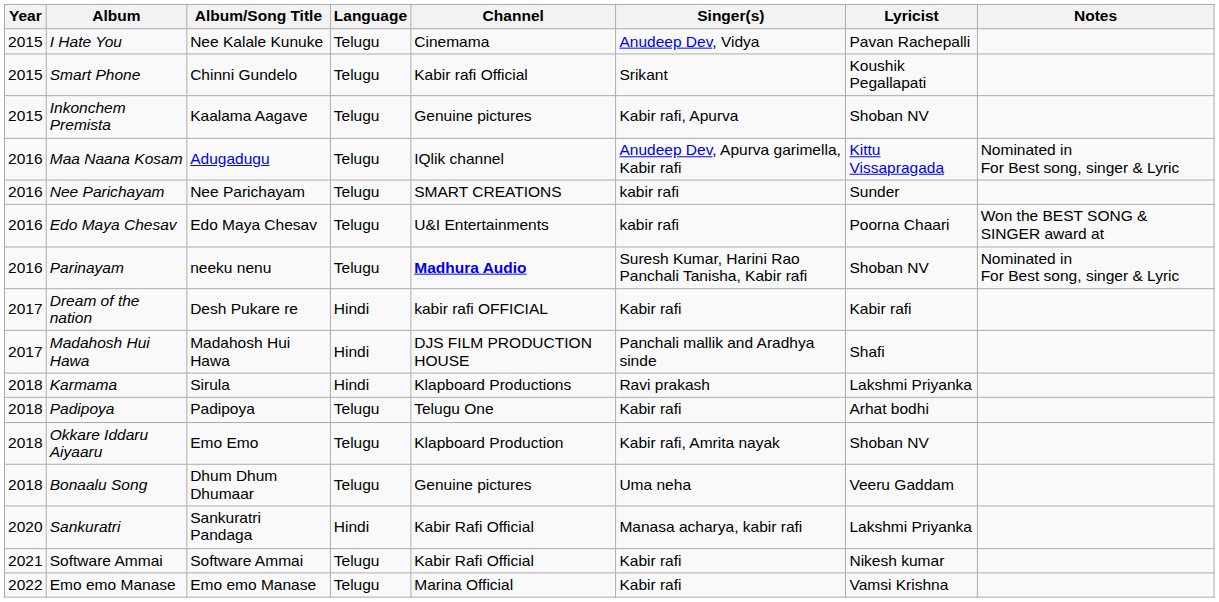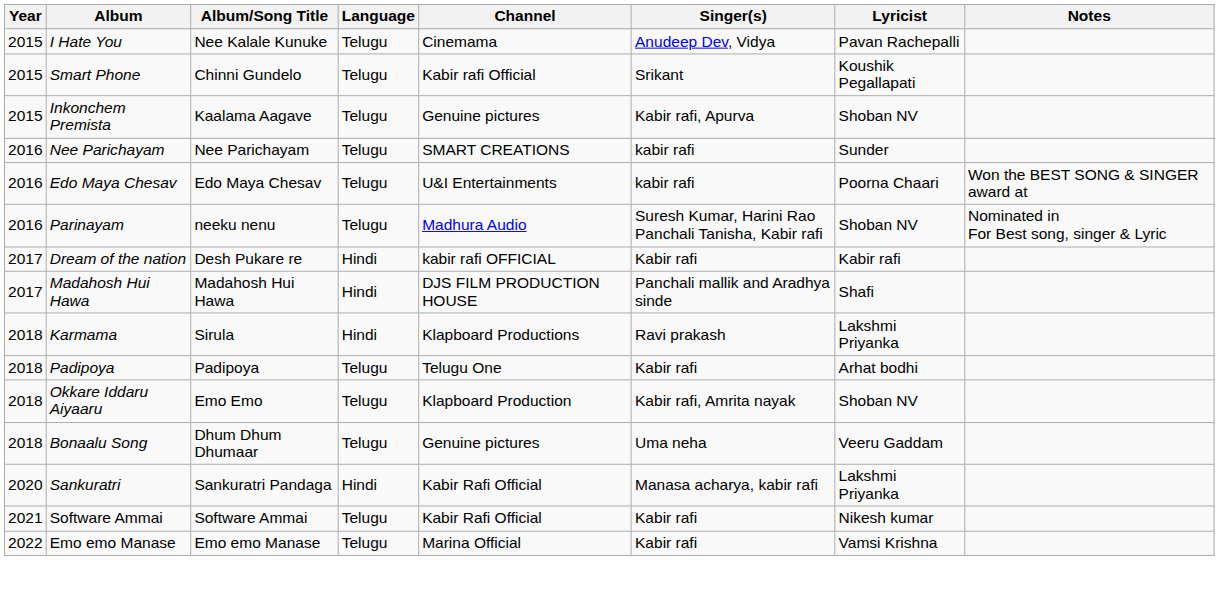- row: 2016 | Maa Naana Kosam | Adugadugu | Telugu | IQlik channel | Anudeep Dev, Apurva garimella, Kabir rafi | Kittu Vissapragada | Nominated in For Best song, singer & Lyric
Parinayam | Channel: bold -> normal
